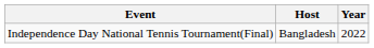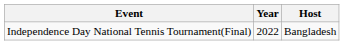columns swapped: Host <-> Year
